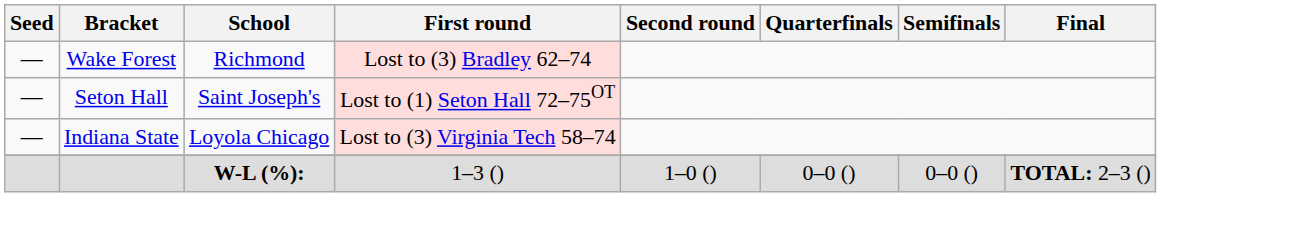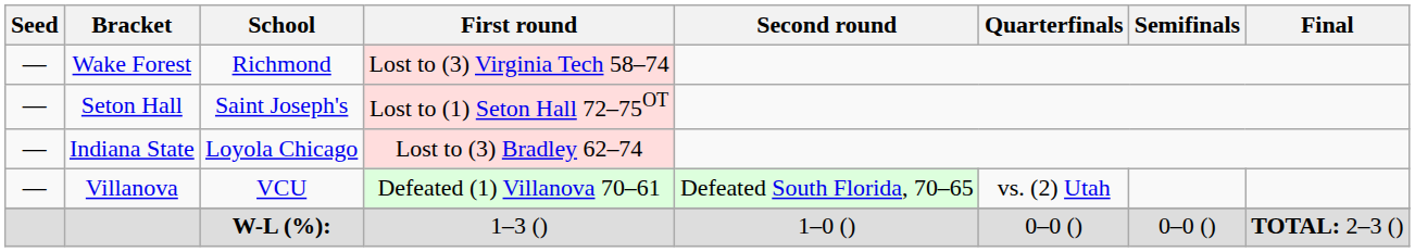Wake Forest | First round: Lost to (3) Bradley 62–74 -> Lost to (3) Virginia Tech 58–74
Indiana State | First round: Lost to (3) Virginia Tech 58–74 -> Lost to (3) Bradley 62–74
+ row: — | Villanova | VCU | Defeated (1) Villanova 70–61 | Defeated South Florida, 70–65 | vs. (2) Utah
